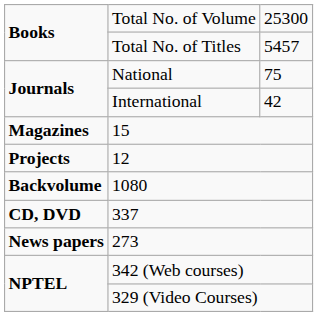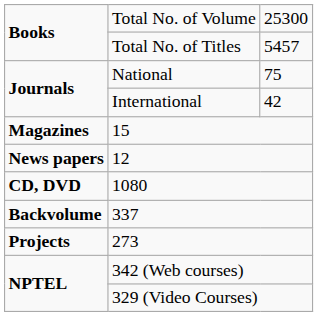12 | column 1: Projects -> News papers
1080 | column 1: Backvolume -> CD, DVD
337 | column 1: CD, DVD -> Backvolume
273 | column 1: News papers -> Projects
